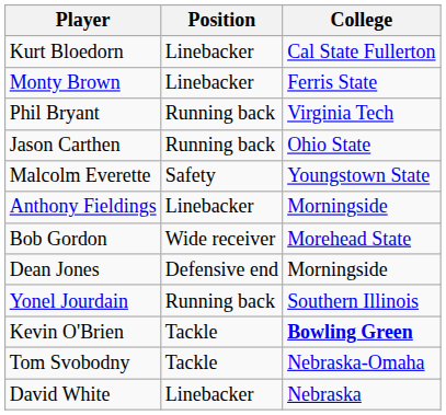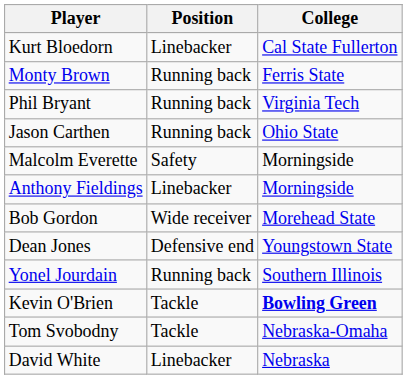Monty Brown | Position: Linebacker -> Running back
Malcolm Everette | College: Youngstown State -> Morningside
Dean Jones | College: Morningside -> Youngstown State
